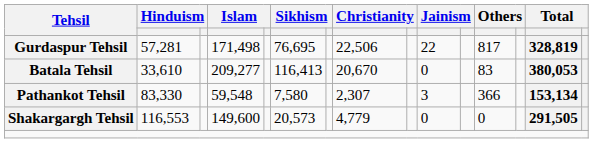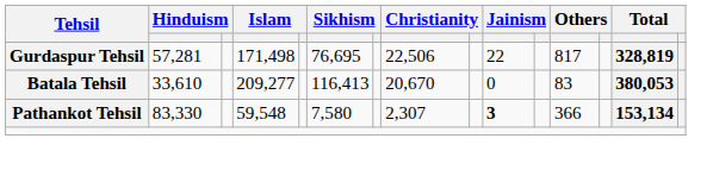Pathankot Tehsil | column 10: normal -> bold
- row: Shakargargh Tehsil | 116,553 | 149,600 | 20,573 | 4,779 | 0 | 0 | 291,505
